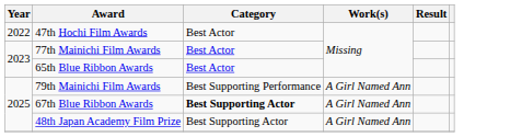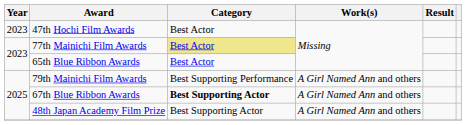47th Hochi Film Awards | Year: 2022 -> 2023
77th Mainichi Film Awards | Category: no background -> khaki background
79th Mainichi Film Awards | Work(s): A Girl Named Ann -> A Girl Named Ann and others
67th Blue Ribbon Awards | Work(s): A Girl Named Ann -> A Girl Named Ann and others
48th Japan Academy Film Prize | Work(s): A Girl Named Ann -> A Girl Named Ann and others
